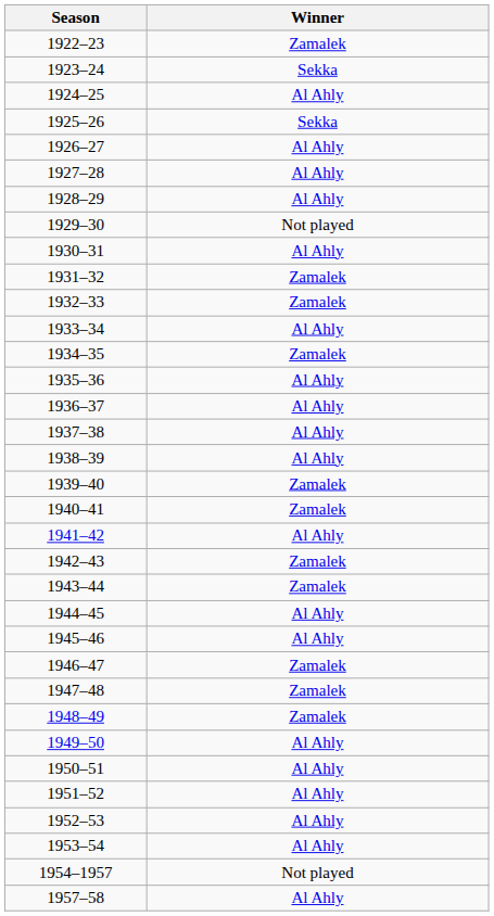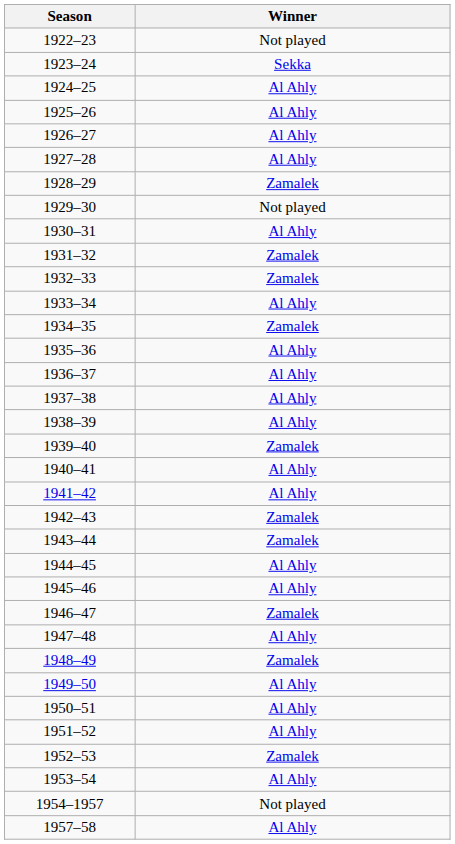1922–23 | Winner: Zamalek -> Not played
1925–26 | Winner: Sekka -> Al Ahly
1928–29 | Winner: Al Ahly -> Zamalek
1940–41 | Winner: Zamalek -> Al Ahly
1947–48 | Winner: Zamalek -> Al Ahly
1952–53 | Winner: Al Ahly -> Zamalek
